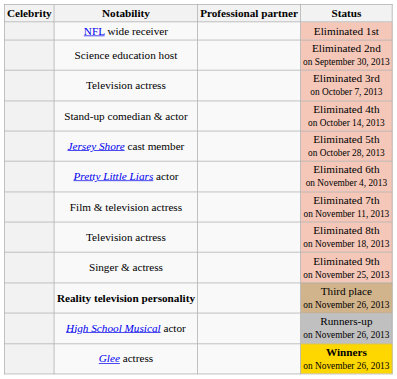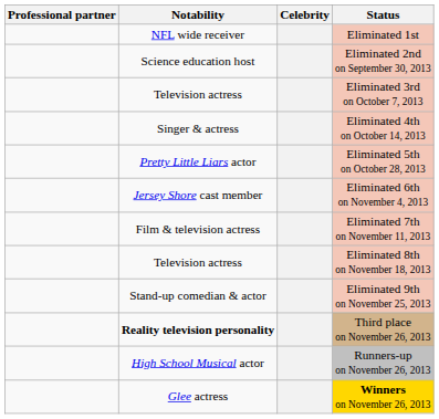columns swapped: Celebrity <-> Professional partner
Eliminated 4th on October 14, 2013 | Notability: Stand-up comedian & actor -> Singer & actress
Eliminated 5th on October 28, 2013 | Notability: Jersey Shore cast member -> Pretty Little Liars actor
Eliminated 6th on November 4, 2013 | Notability: Pretty Little Liars actor -> Jersey Shore cast member
Eliminated 9th on November 25, 2013 | Notability: Singer & actress -> Stand-up comedian & actor
